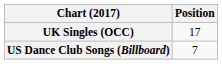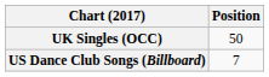UK Singles (OCC) | Position: 17 -> 50
